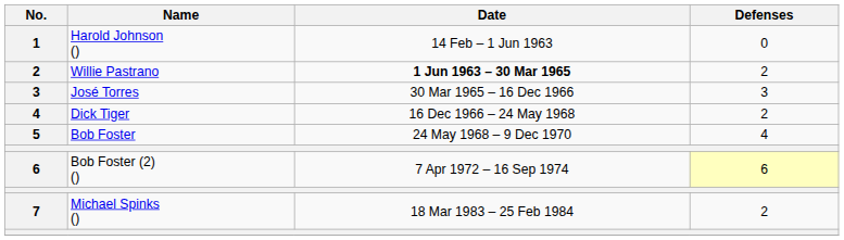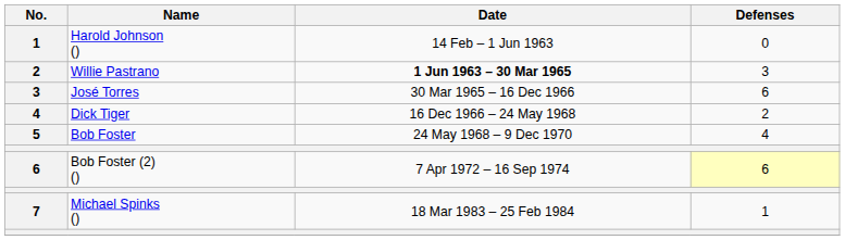Willie Pastrano | Defenses: 2 -> 3
José Torres | Defenses: 3 -> 6
Michael Spinks () | Defenses: 2 -> 1
